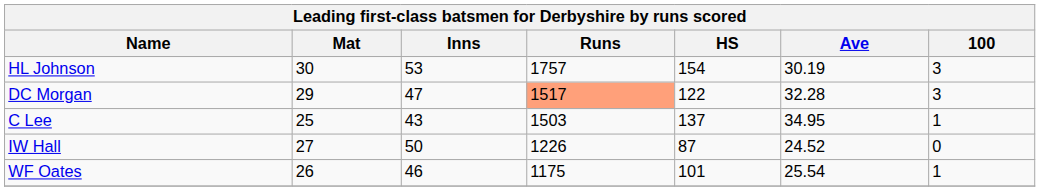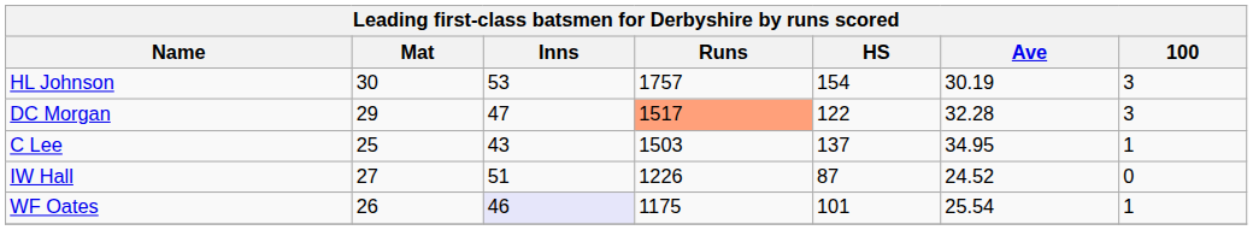IW Hall | Inns: 50 -> 51
WF Oates | Inns: no background -> lavender background
